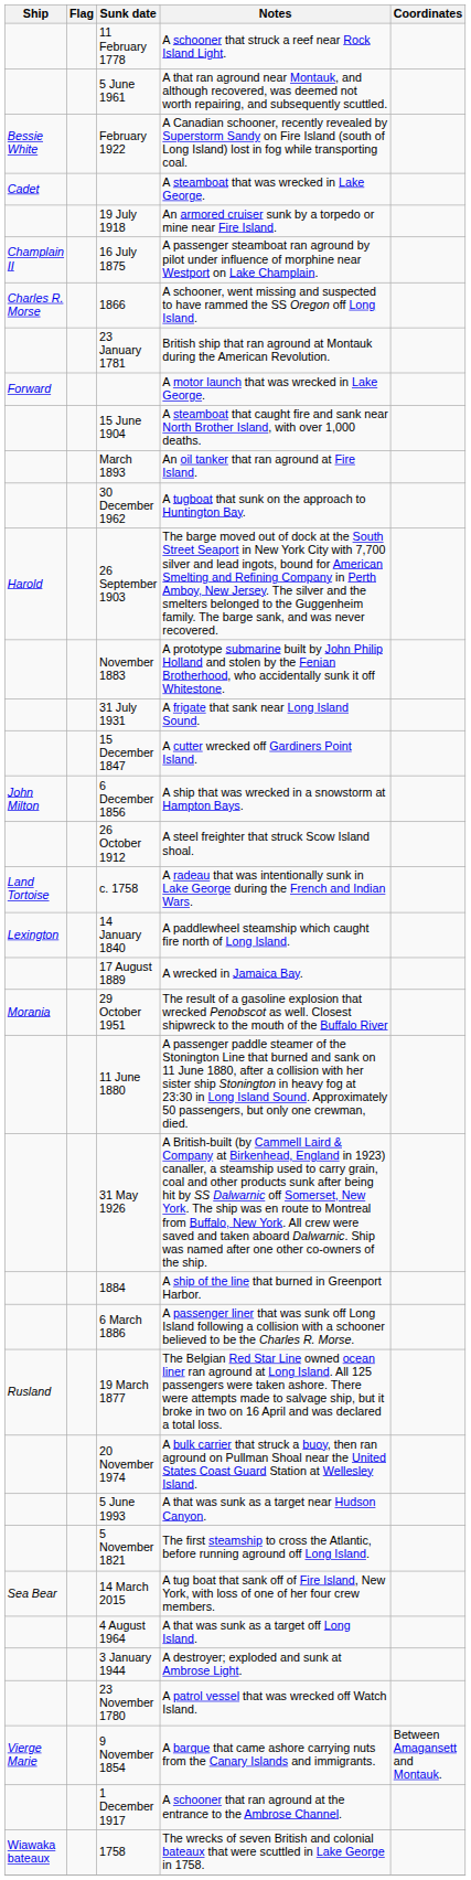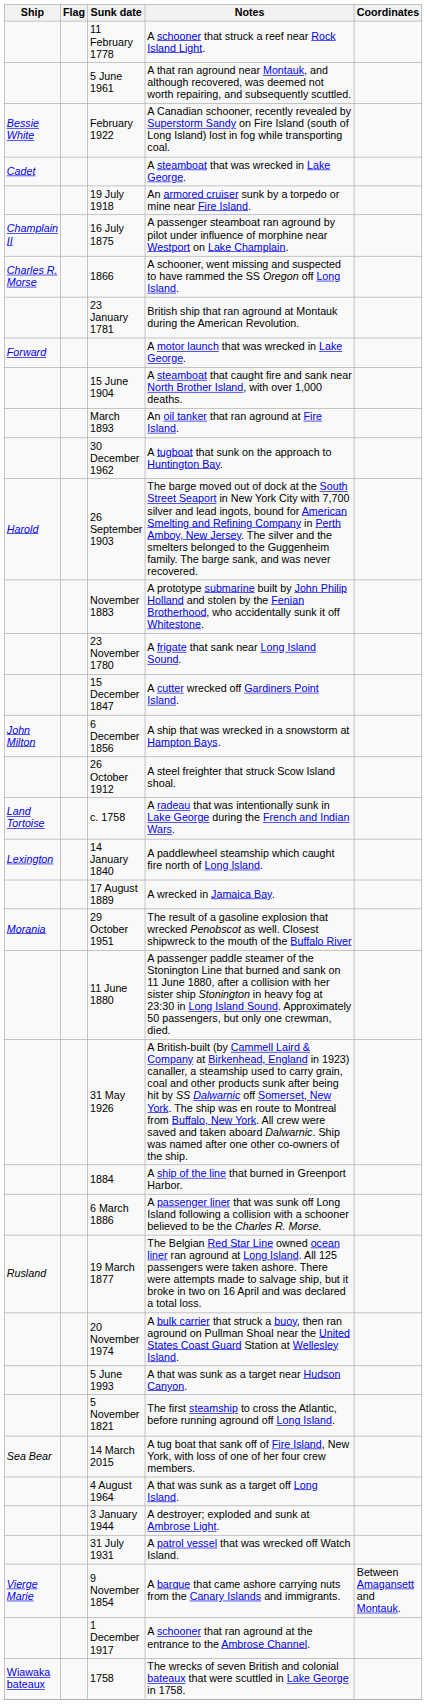A frigate that sank near Long Island Sound. | Sunk date: 31 July 1931 -> 23 November 1780
A patrol vessel that was wrecked off Watch Island. | Sunk date: 23 November 1780 -> 31 July 1931
